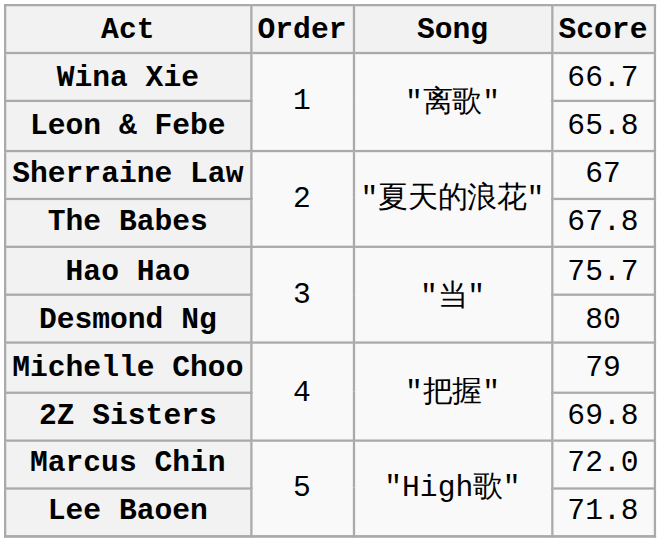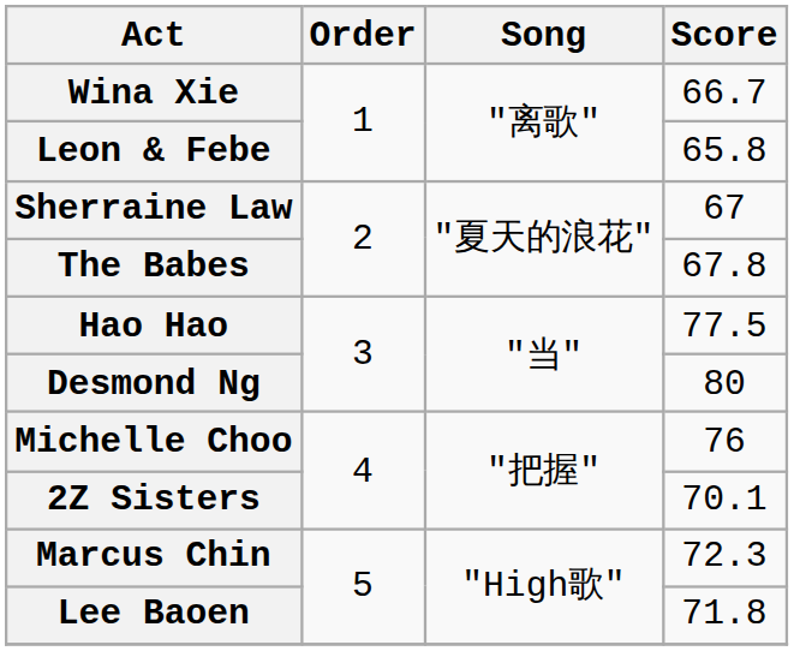Hao Hao | Score: 75.7 -> 77.5
Michelle Choo | Score: 79 -> 76
2Z Sisters | Score: 69.8 -> 70.1
Marcus Chin | Score: 72.0 -> 72.3
